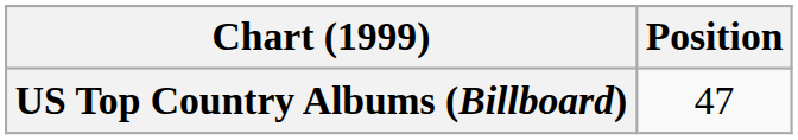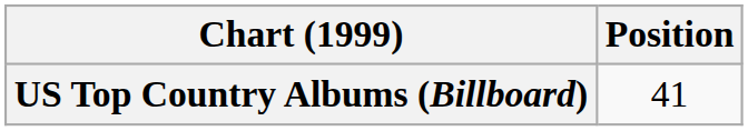US Top Country Albums (Billboard) | Position: 47 -> 41
